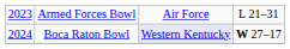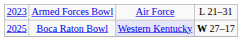Boca Raton Bowl | column 1: 2024 -> 2025
